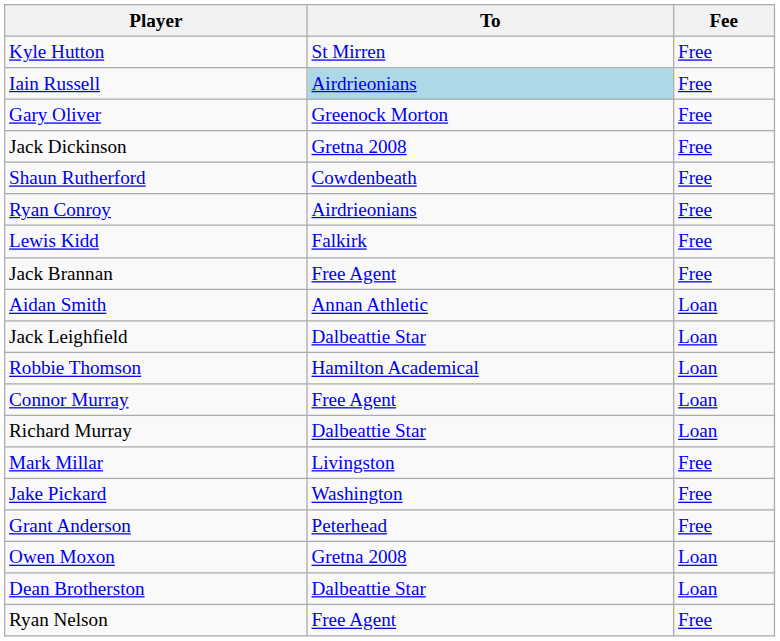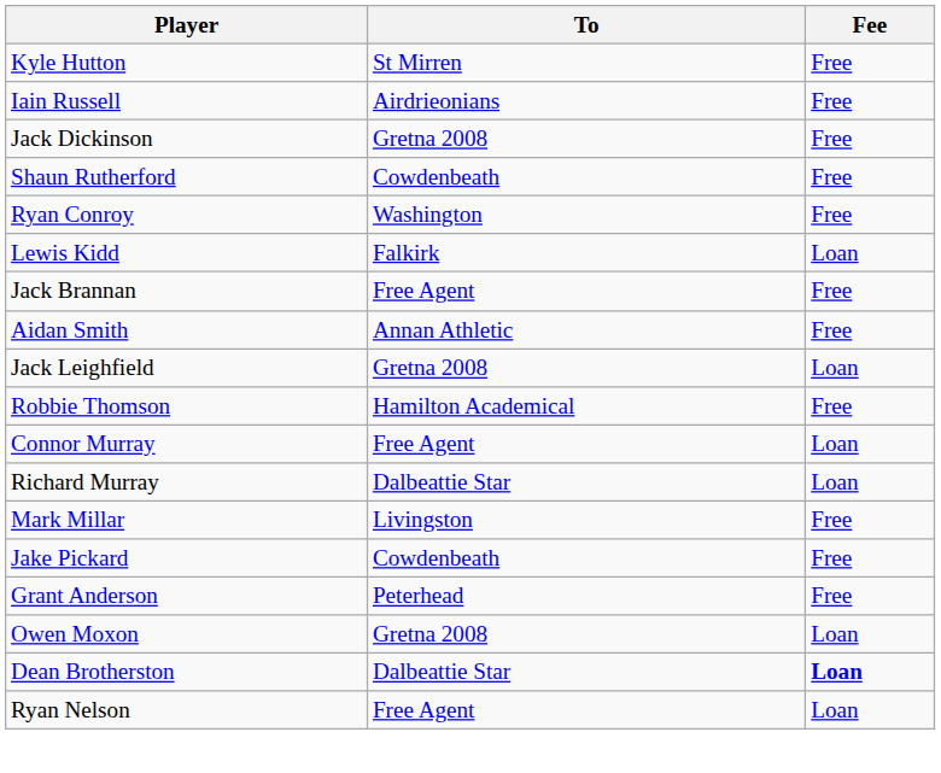Iain Russell | To: lightblue background -> no background
- row: Gary Oliver | Greenock Morton | Free
Ryan Conroy | To: Airdrieonians -> Washington
Lewis Kidd | Fee: Free -> Loan
Aidan Smith | Fee: Loan -> Free
Jack Leighfield | To: Dalbeattie Star -> Gretna 2008
Robbie Thomson | Fee: Loan -> Free
Jake Pickard | To: Washington -> Cowdenbeath
Dean Brotherston | Fee: normal -> bold
Ryan Nelson | Fee: Free -> Loan
